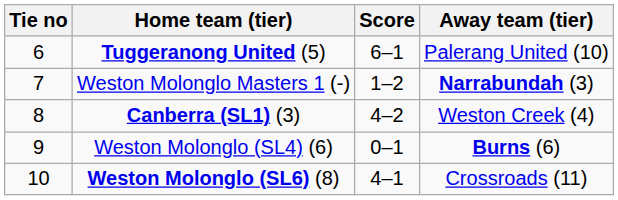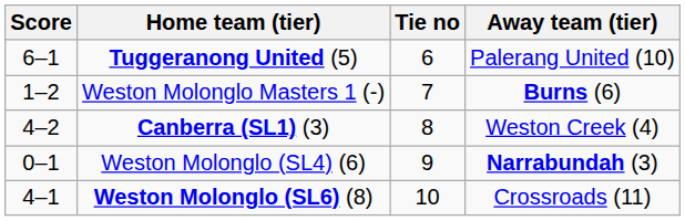columns swapped: Tie no <-> Score
Weston Molonglo Masters 1 (-) | Away team (tier): Narrabundah (3) -> Burns (6)
Weston Molonglo (SL4) (6) | Away team (tier): Burns (6) -> Narrabundah (3)
